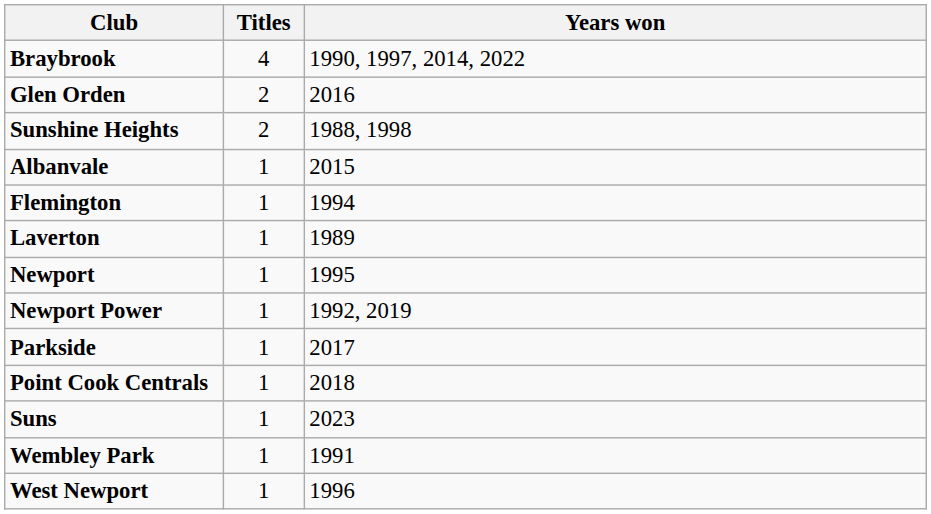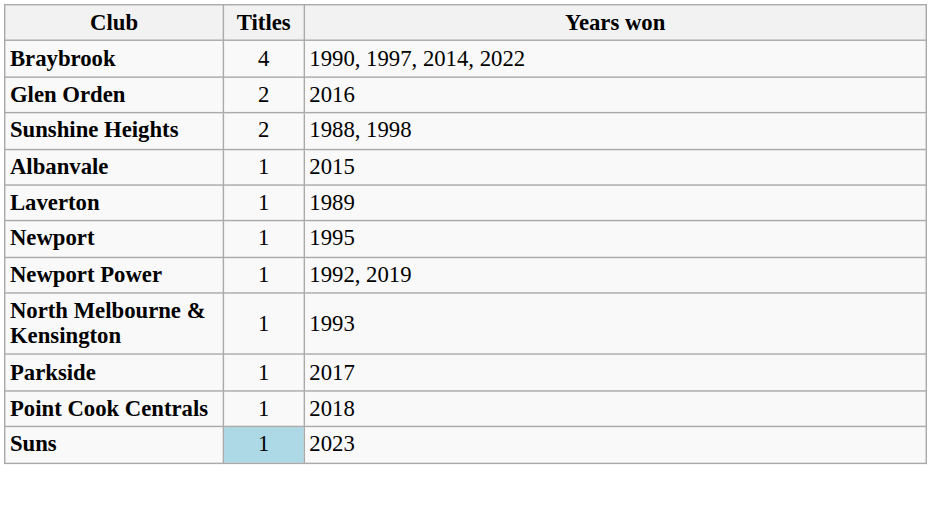- row: Flemington | 1 | 1994
+ row: North Melbourne & Kensington | 1 | 1993
Suns | Titles: no background -> lightblue background
- row: Wembley Park | 1 | 1991
- row: West Newport | 1 | 1996
